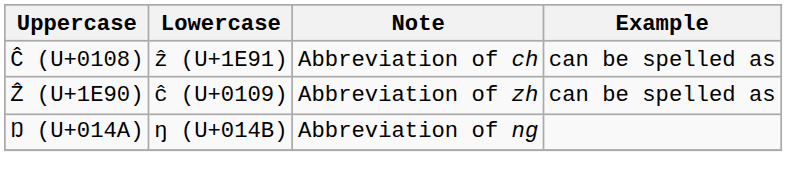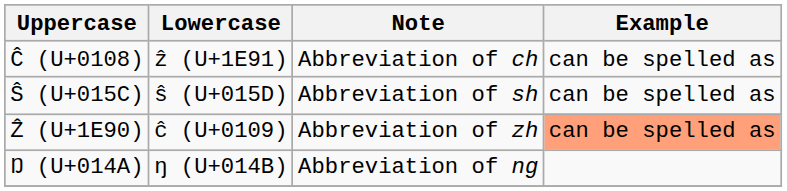+ row: Ŝ (U+015C) | ŝ (U+015D) | Abbreviation of sh | can be spelled as
Ẑ (U+1E90) | Example: no background -> lightsalmon background
